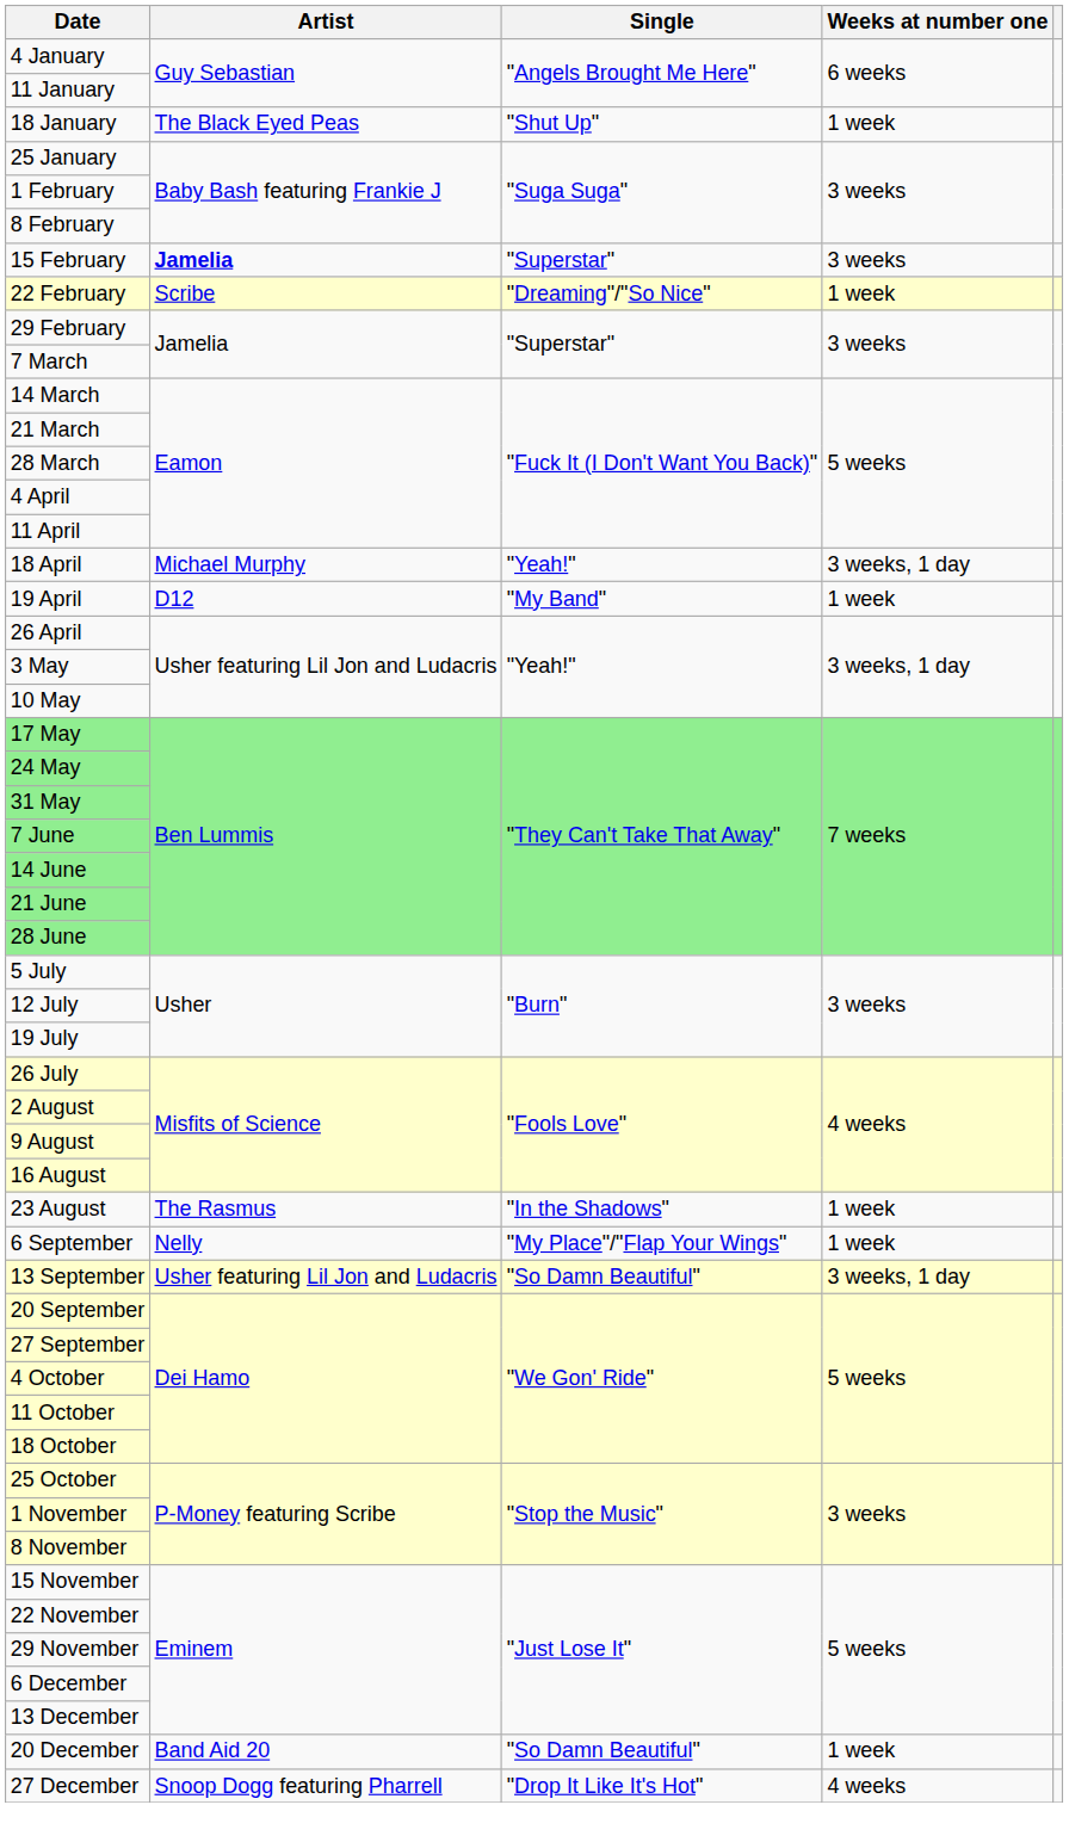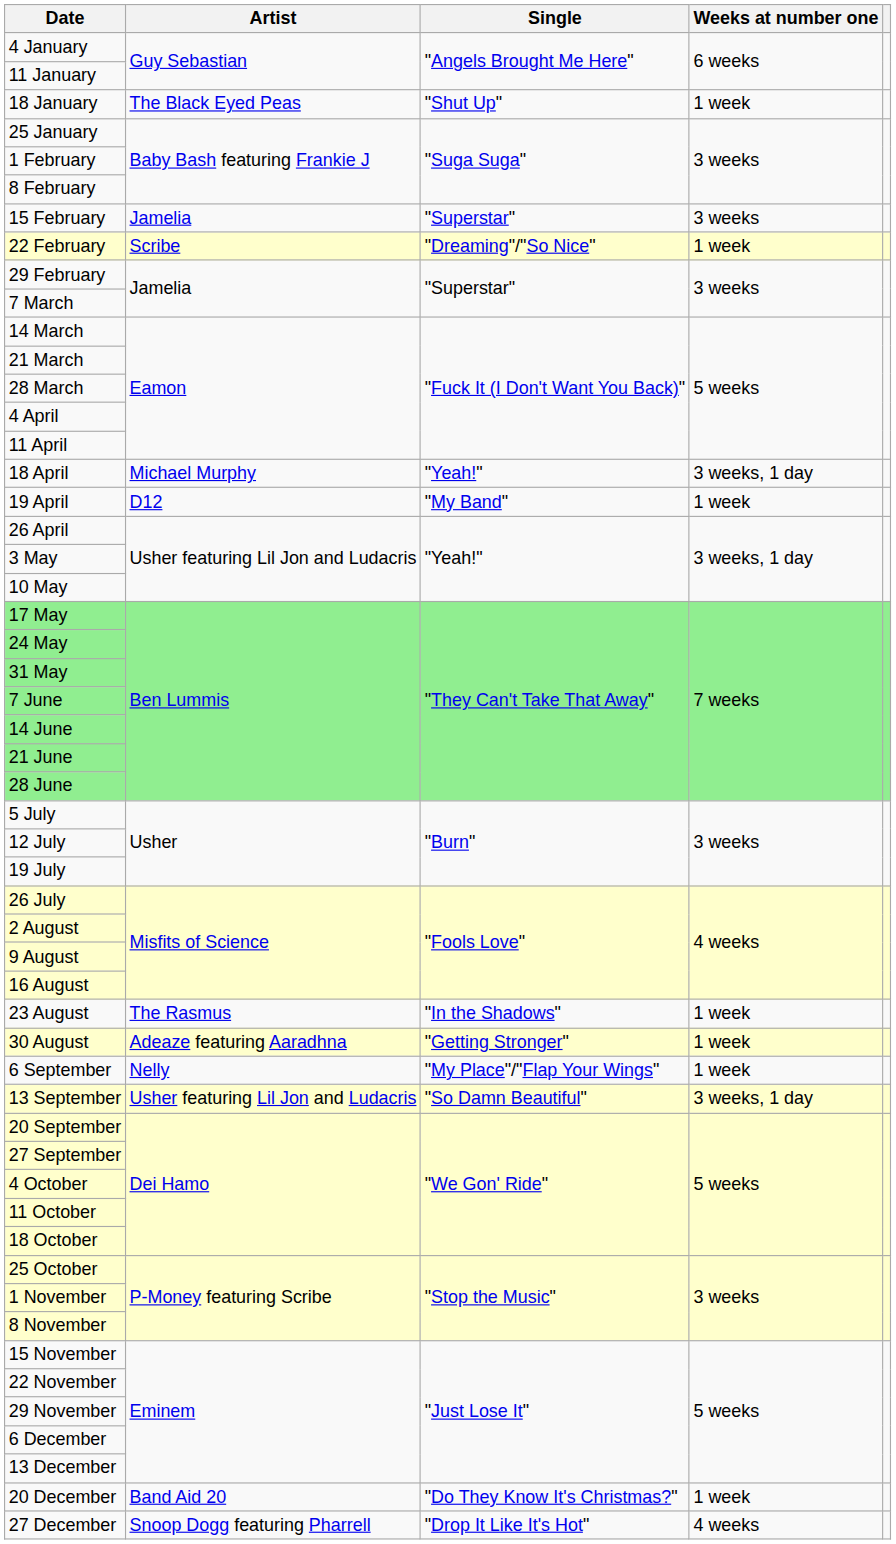15 February | Artist: bold -> normal
+ row: 30 August | Adeaze featuring Aaradhna | "Getting Stronger" | 1 week
20 December | Single: "So Damn Beautiful" -> "Do They Know It's Christmas?"
